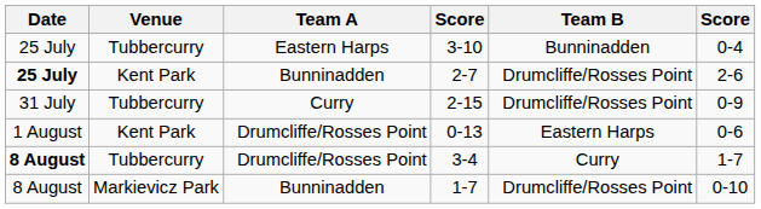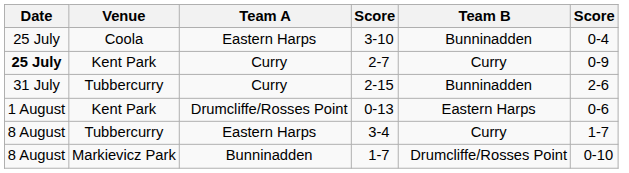3-10 | Venue: Tubbercurry -> Coola
2-7 | Team A: Bunninadden -> Curry
2-7 | Team B: Drumcliffe/Rosses Point -> Curry
2-7 | column 6: 2-6 -> 0-9
2-15 | Team B: Drumcliffe/Rosses Point -> Bunninadden
2-15 | column 6: 0-9 -> 2-6
3-4 | Date: bold -> normal
3-4 | Team A: Drumcliffe/Rosses Point -> Eastern Harps
